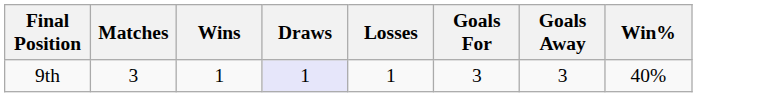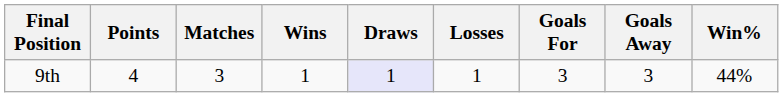+ column: Points | 4
9th | Win%: 40% -> 44%
